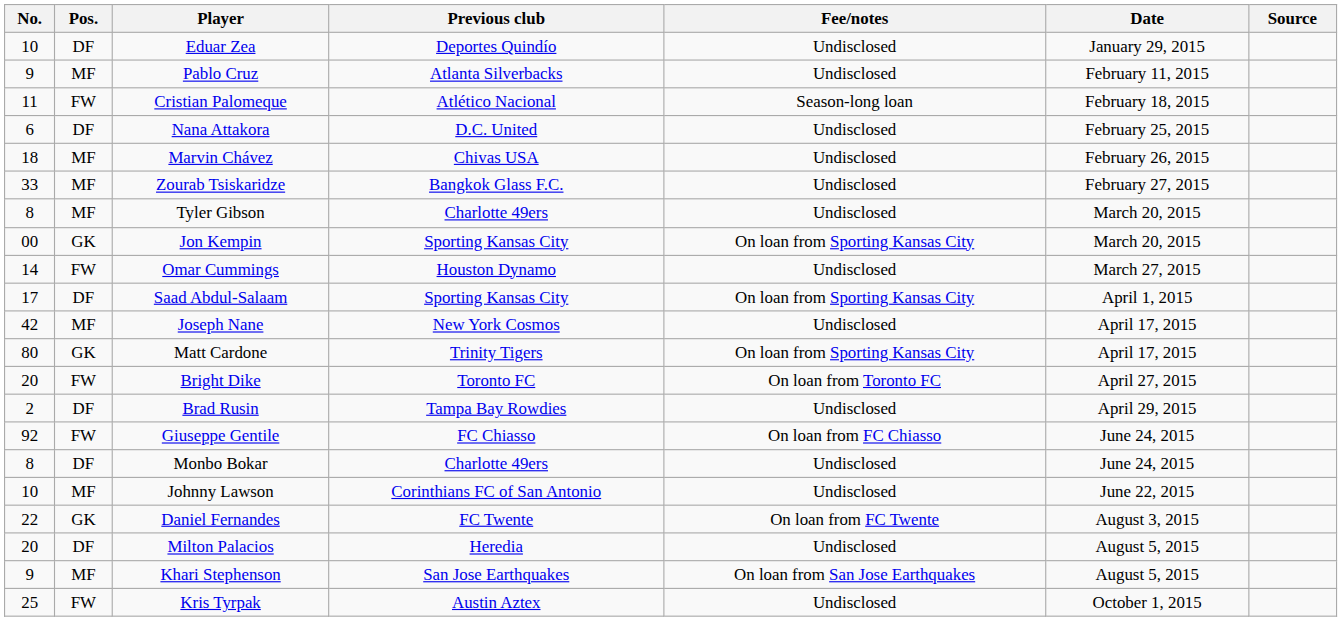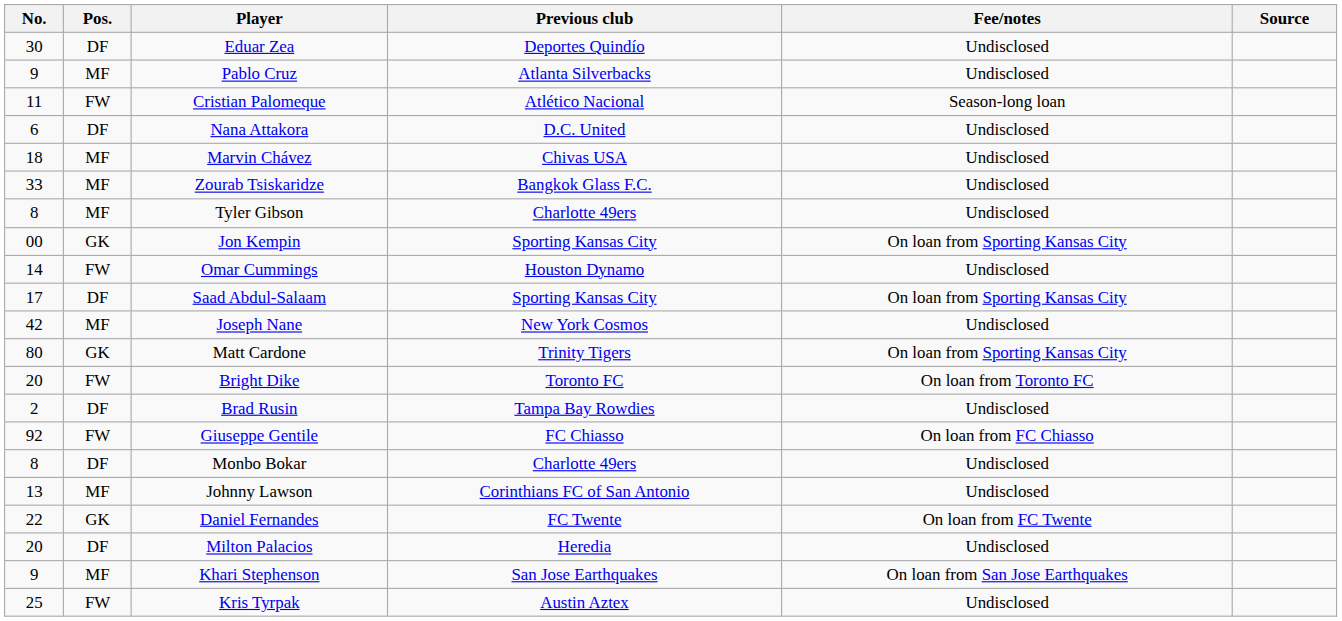- column: Date | January 29, 2015 | February 11, 2015 | February 18, 2015 | February 25, 2015 | February 26, 2015 | February 27, 2015 | March 20, 2015 | March 20, 2015 | March 27, 2015 | April 1, 2015 | April 17, 2015 | April 17, 2015 | April 27, 2015 | April 29, 2015 | June 24, 2015 | June 24, 2015 | June 22, 2015 | August 3, 2015 | August 5, 2015 | August 5, 2015 | October 1, 2015
Eduar Zea | No.: 10 -> 30
Johnny Lawson | No.: 10 -> 13
